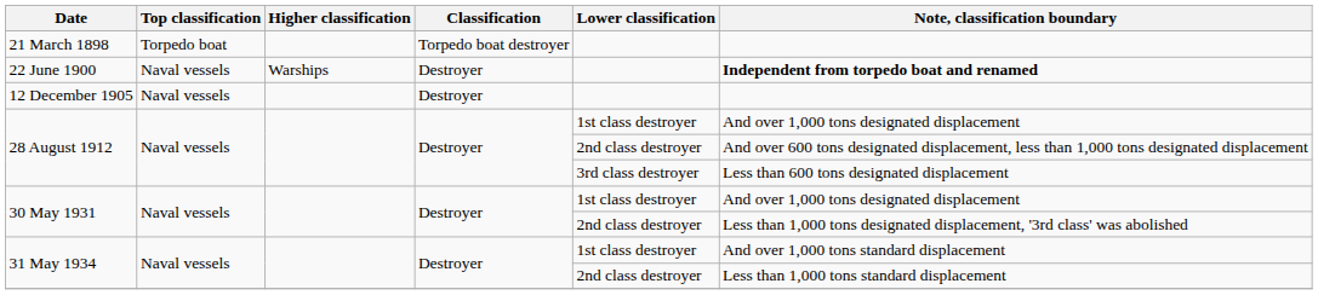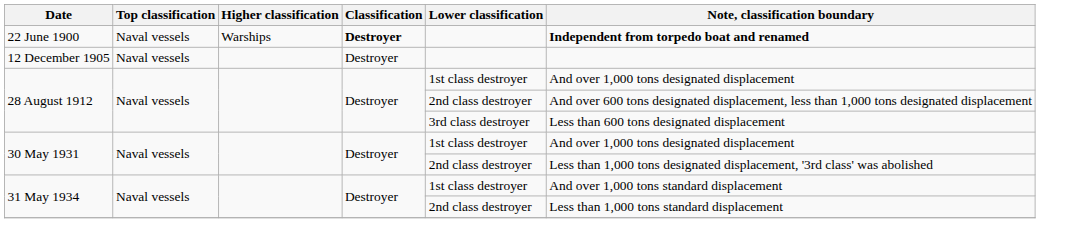- row: 21 March 1898 | Torpedo boat | Torpedo boat destroyer
22 June 1900 | Classification: normal -> bold
